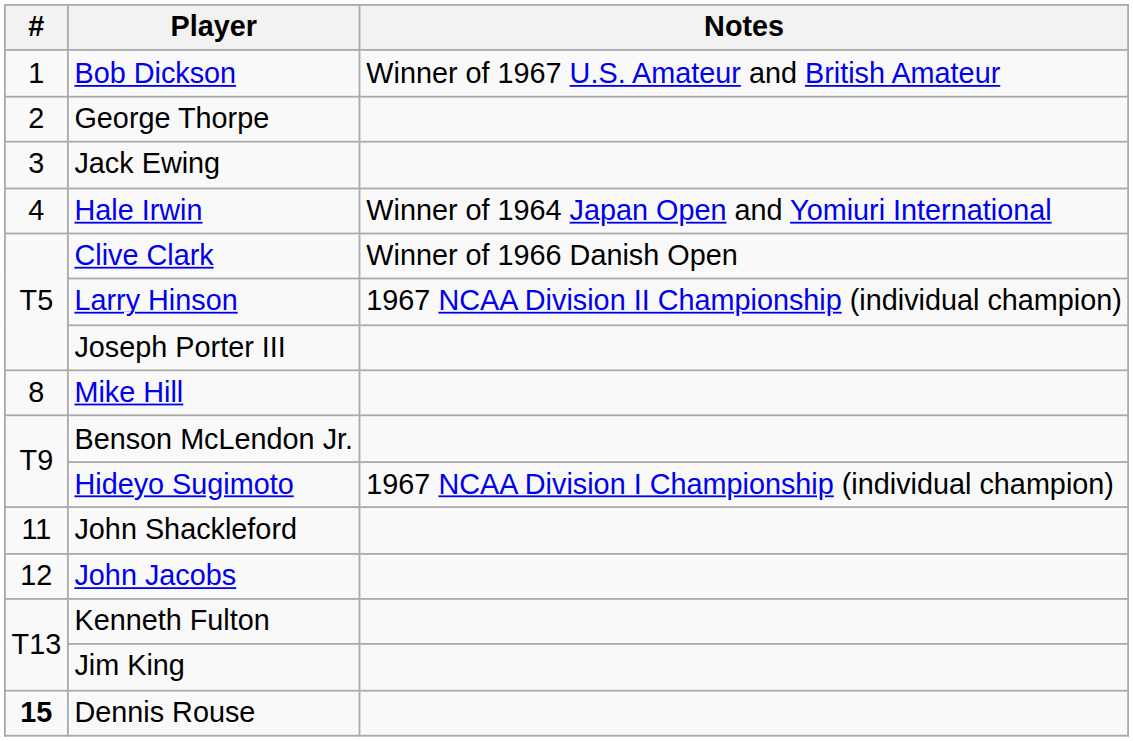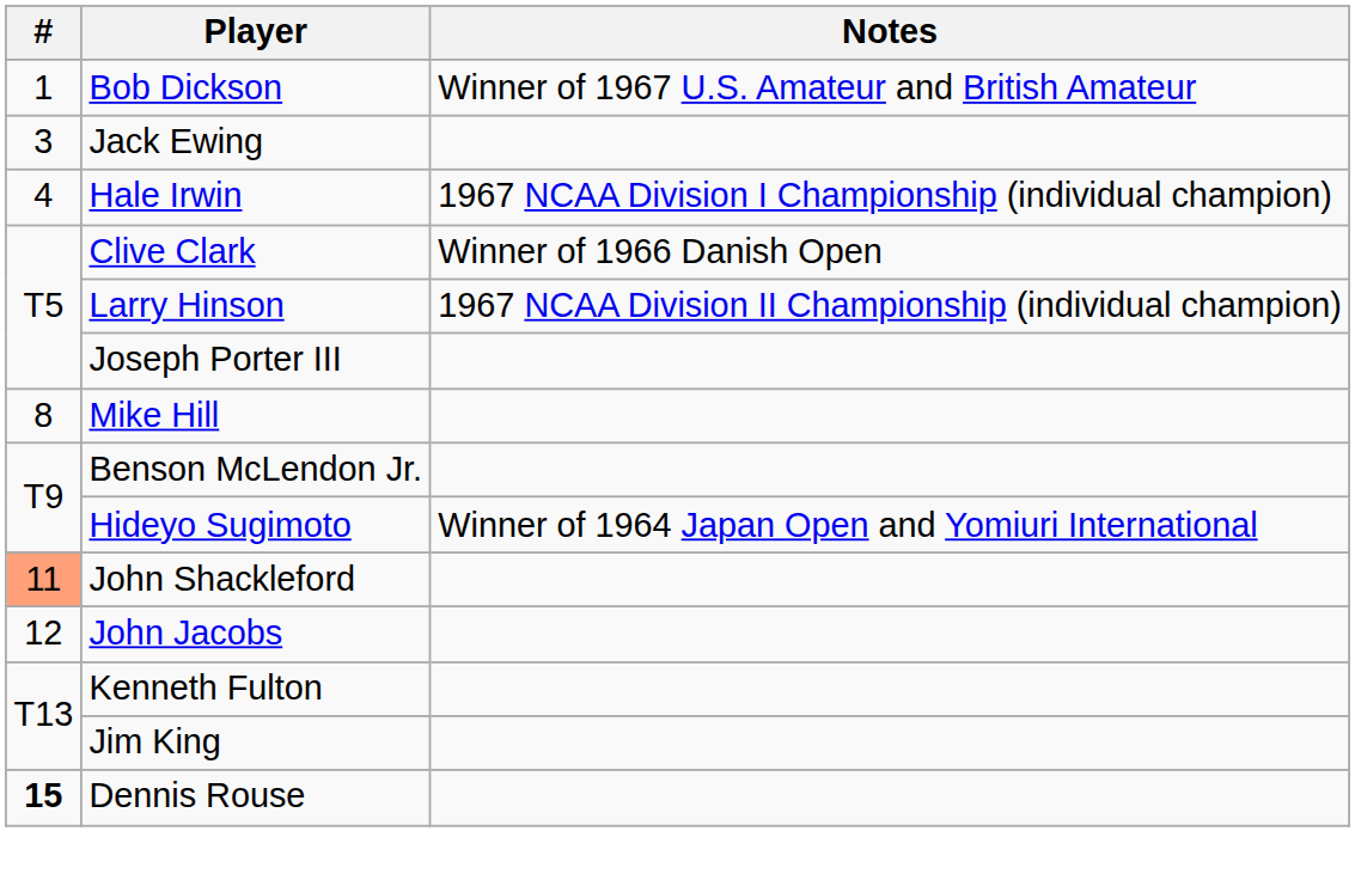- row: 2 | George Thorpe
Hale Irwin | Notes: Winner of 1964 Japan Open and Yomiuri International -> 1967 NCAA Division I Championship (individual champion)
Hideyo Sugimoto | Notes: 1967 NCAA Division I Championship (individual champion) -> Winner of 1964 Japan Open and Yomiuri International
John Shackleford | #: no background -> lightsalmon background
